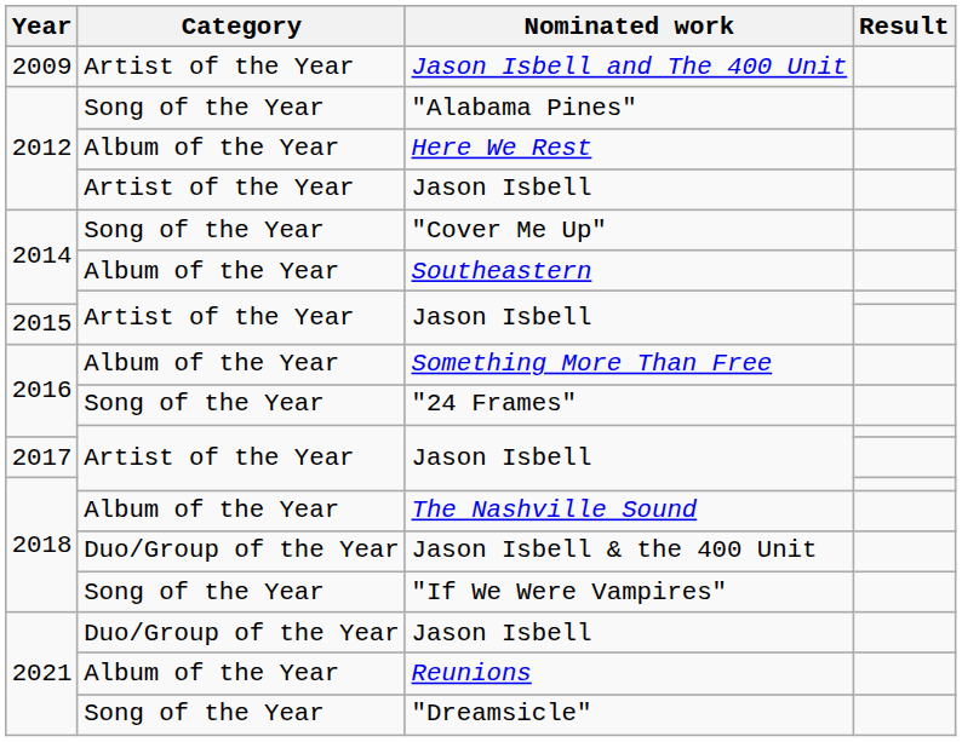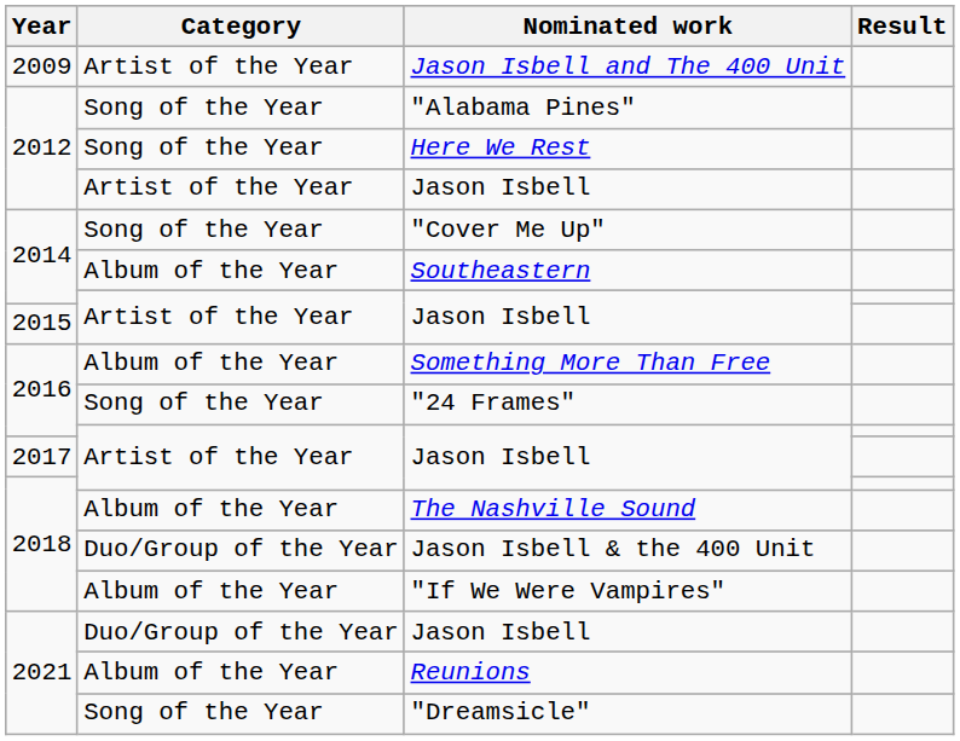Here We Rest | Category: Album of the Year -> Song of the Year
"If We Were Vampires" | Category: Song of the Year -> Album of the Year
